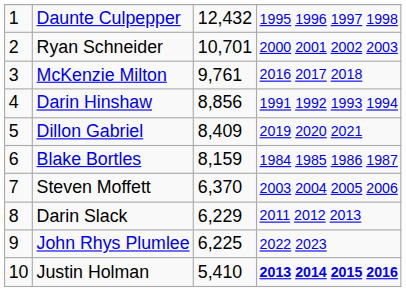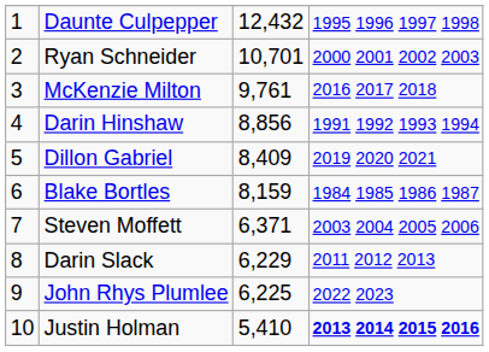Steven Moffett | column 3: 6,370 -> 6,371
